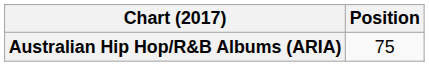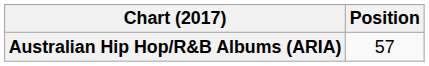Australian Hip Hop/R&B Albums (ARIA) | Position: 75 -> 57
